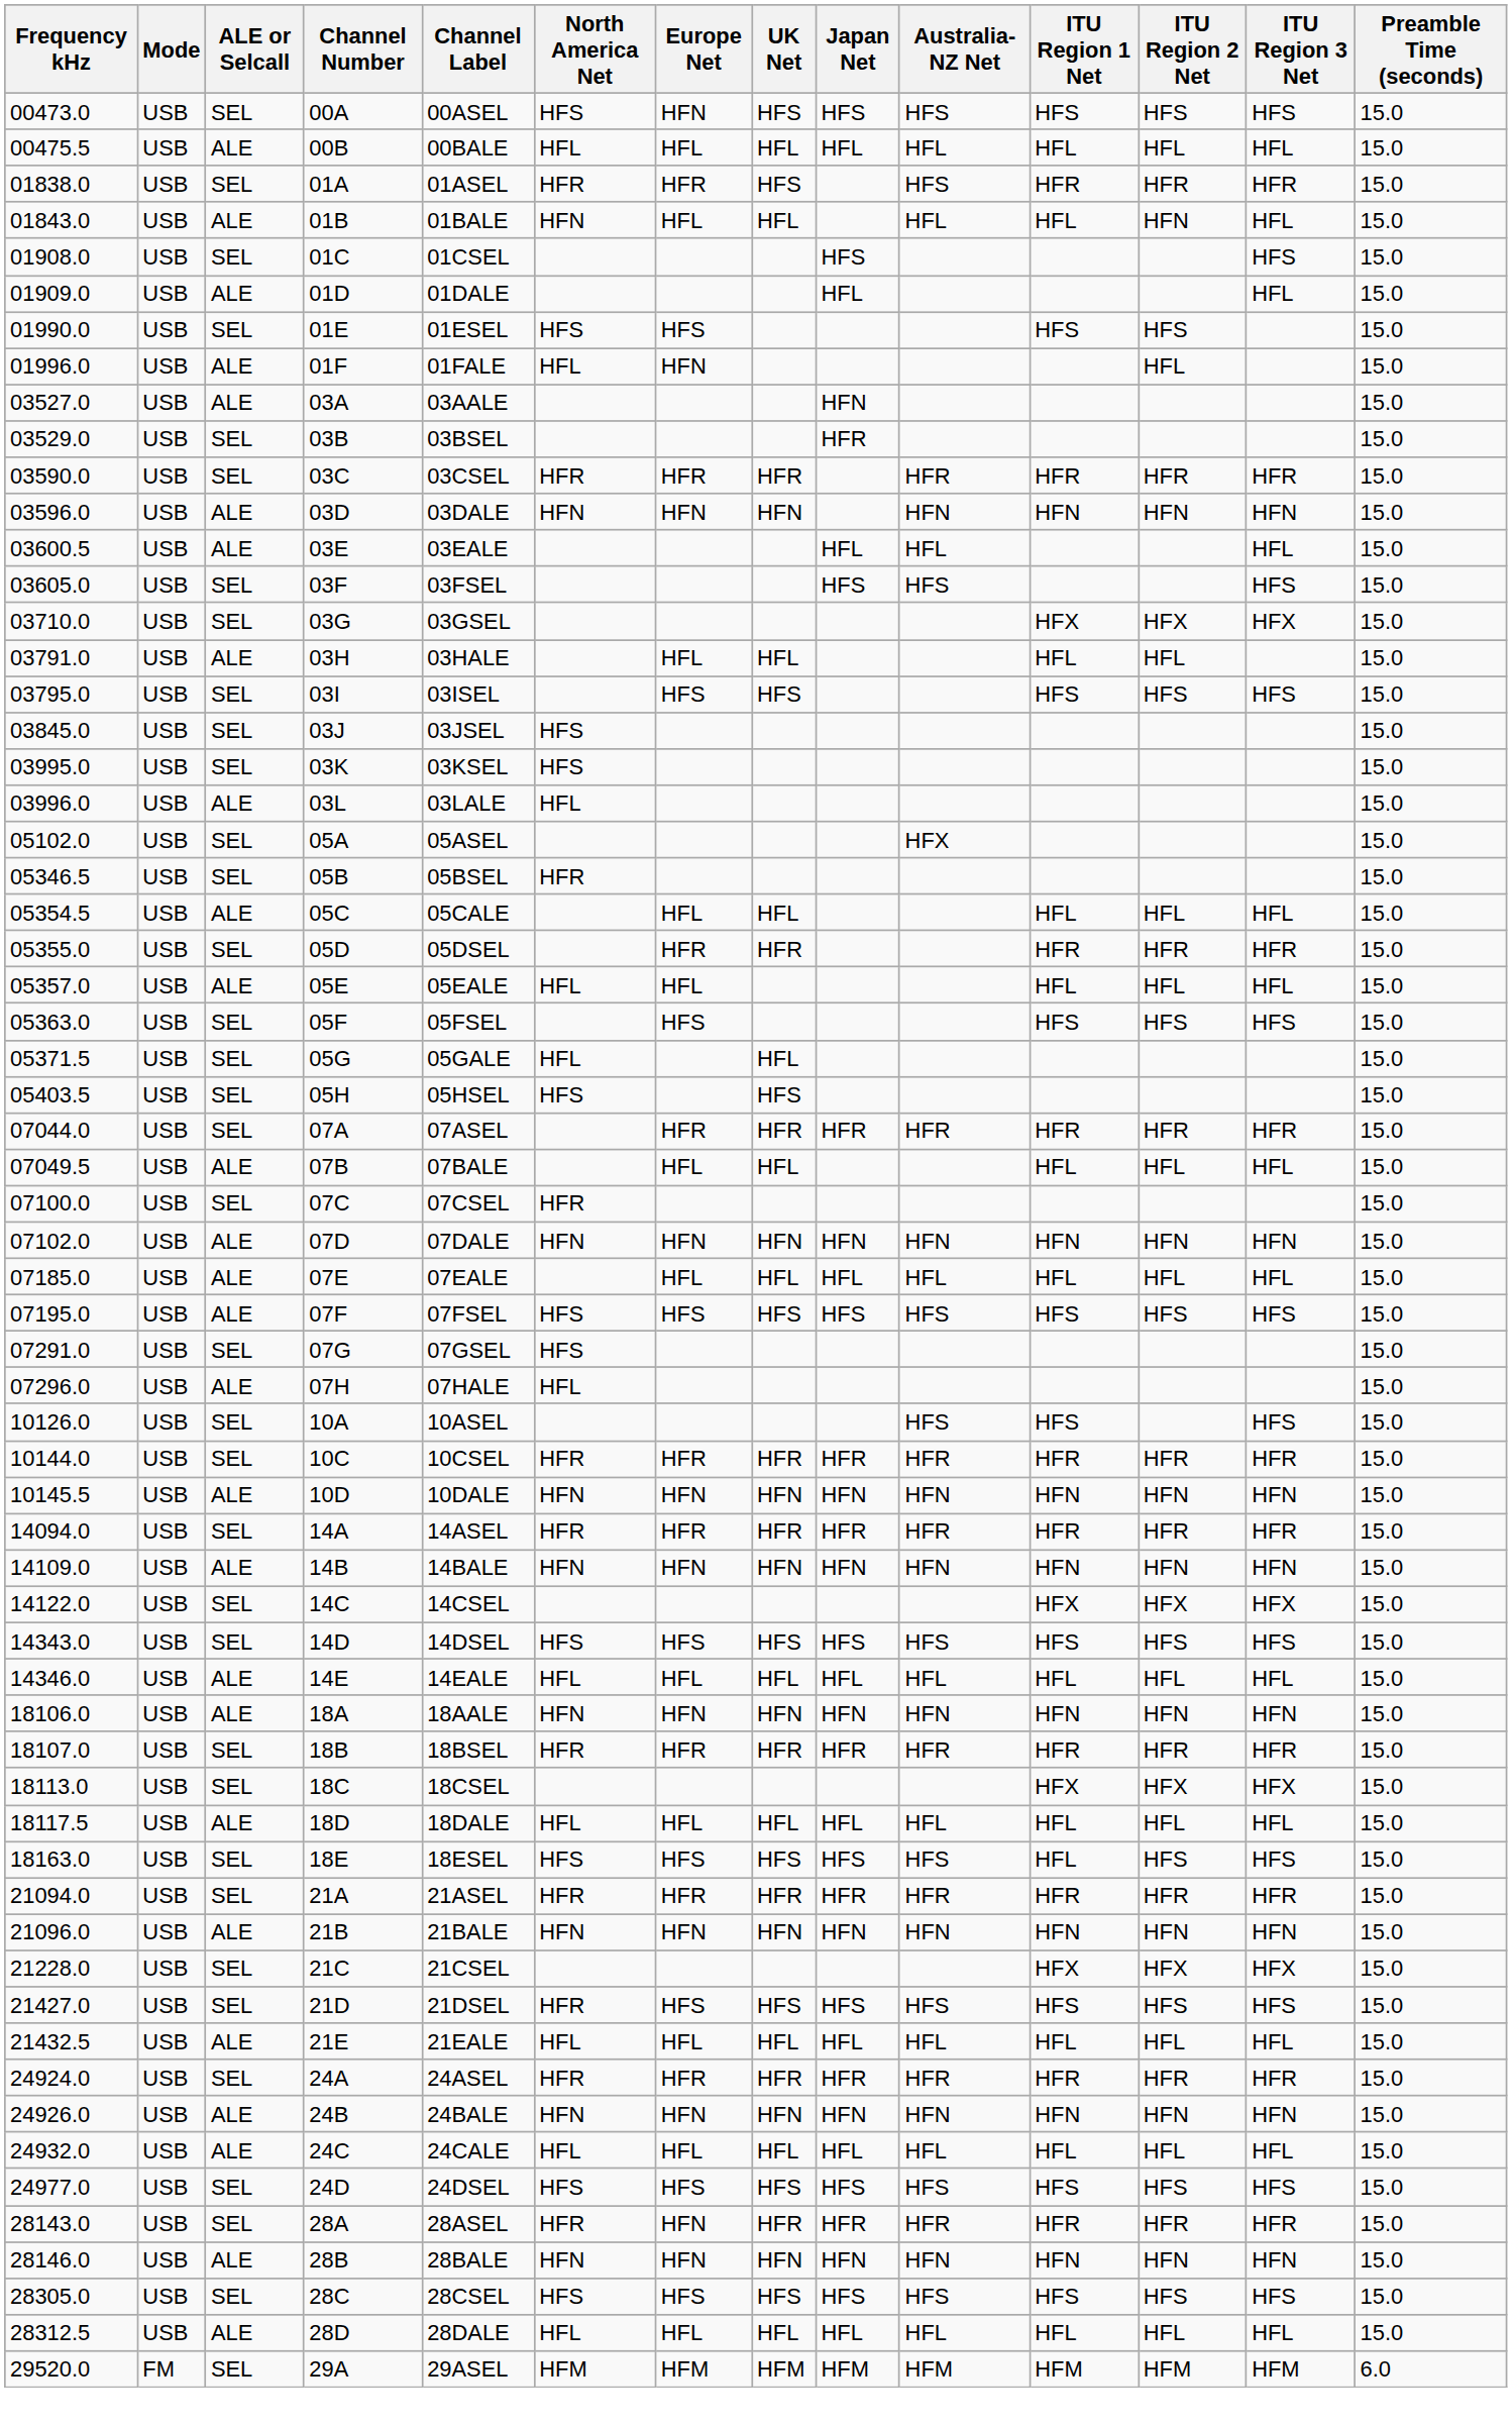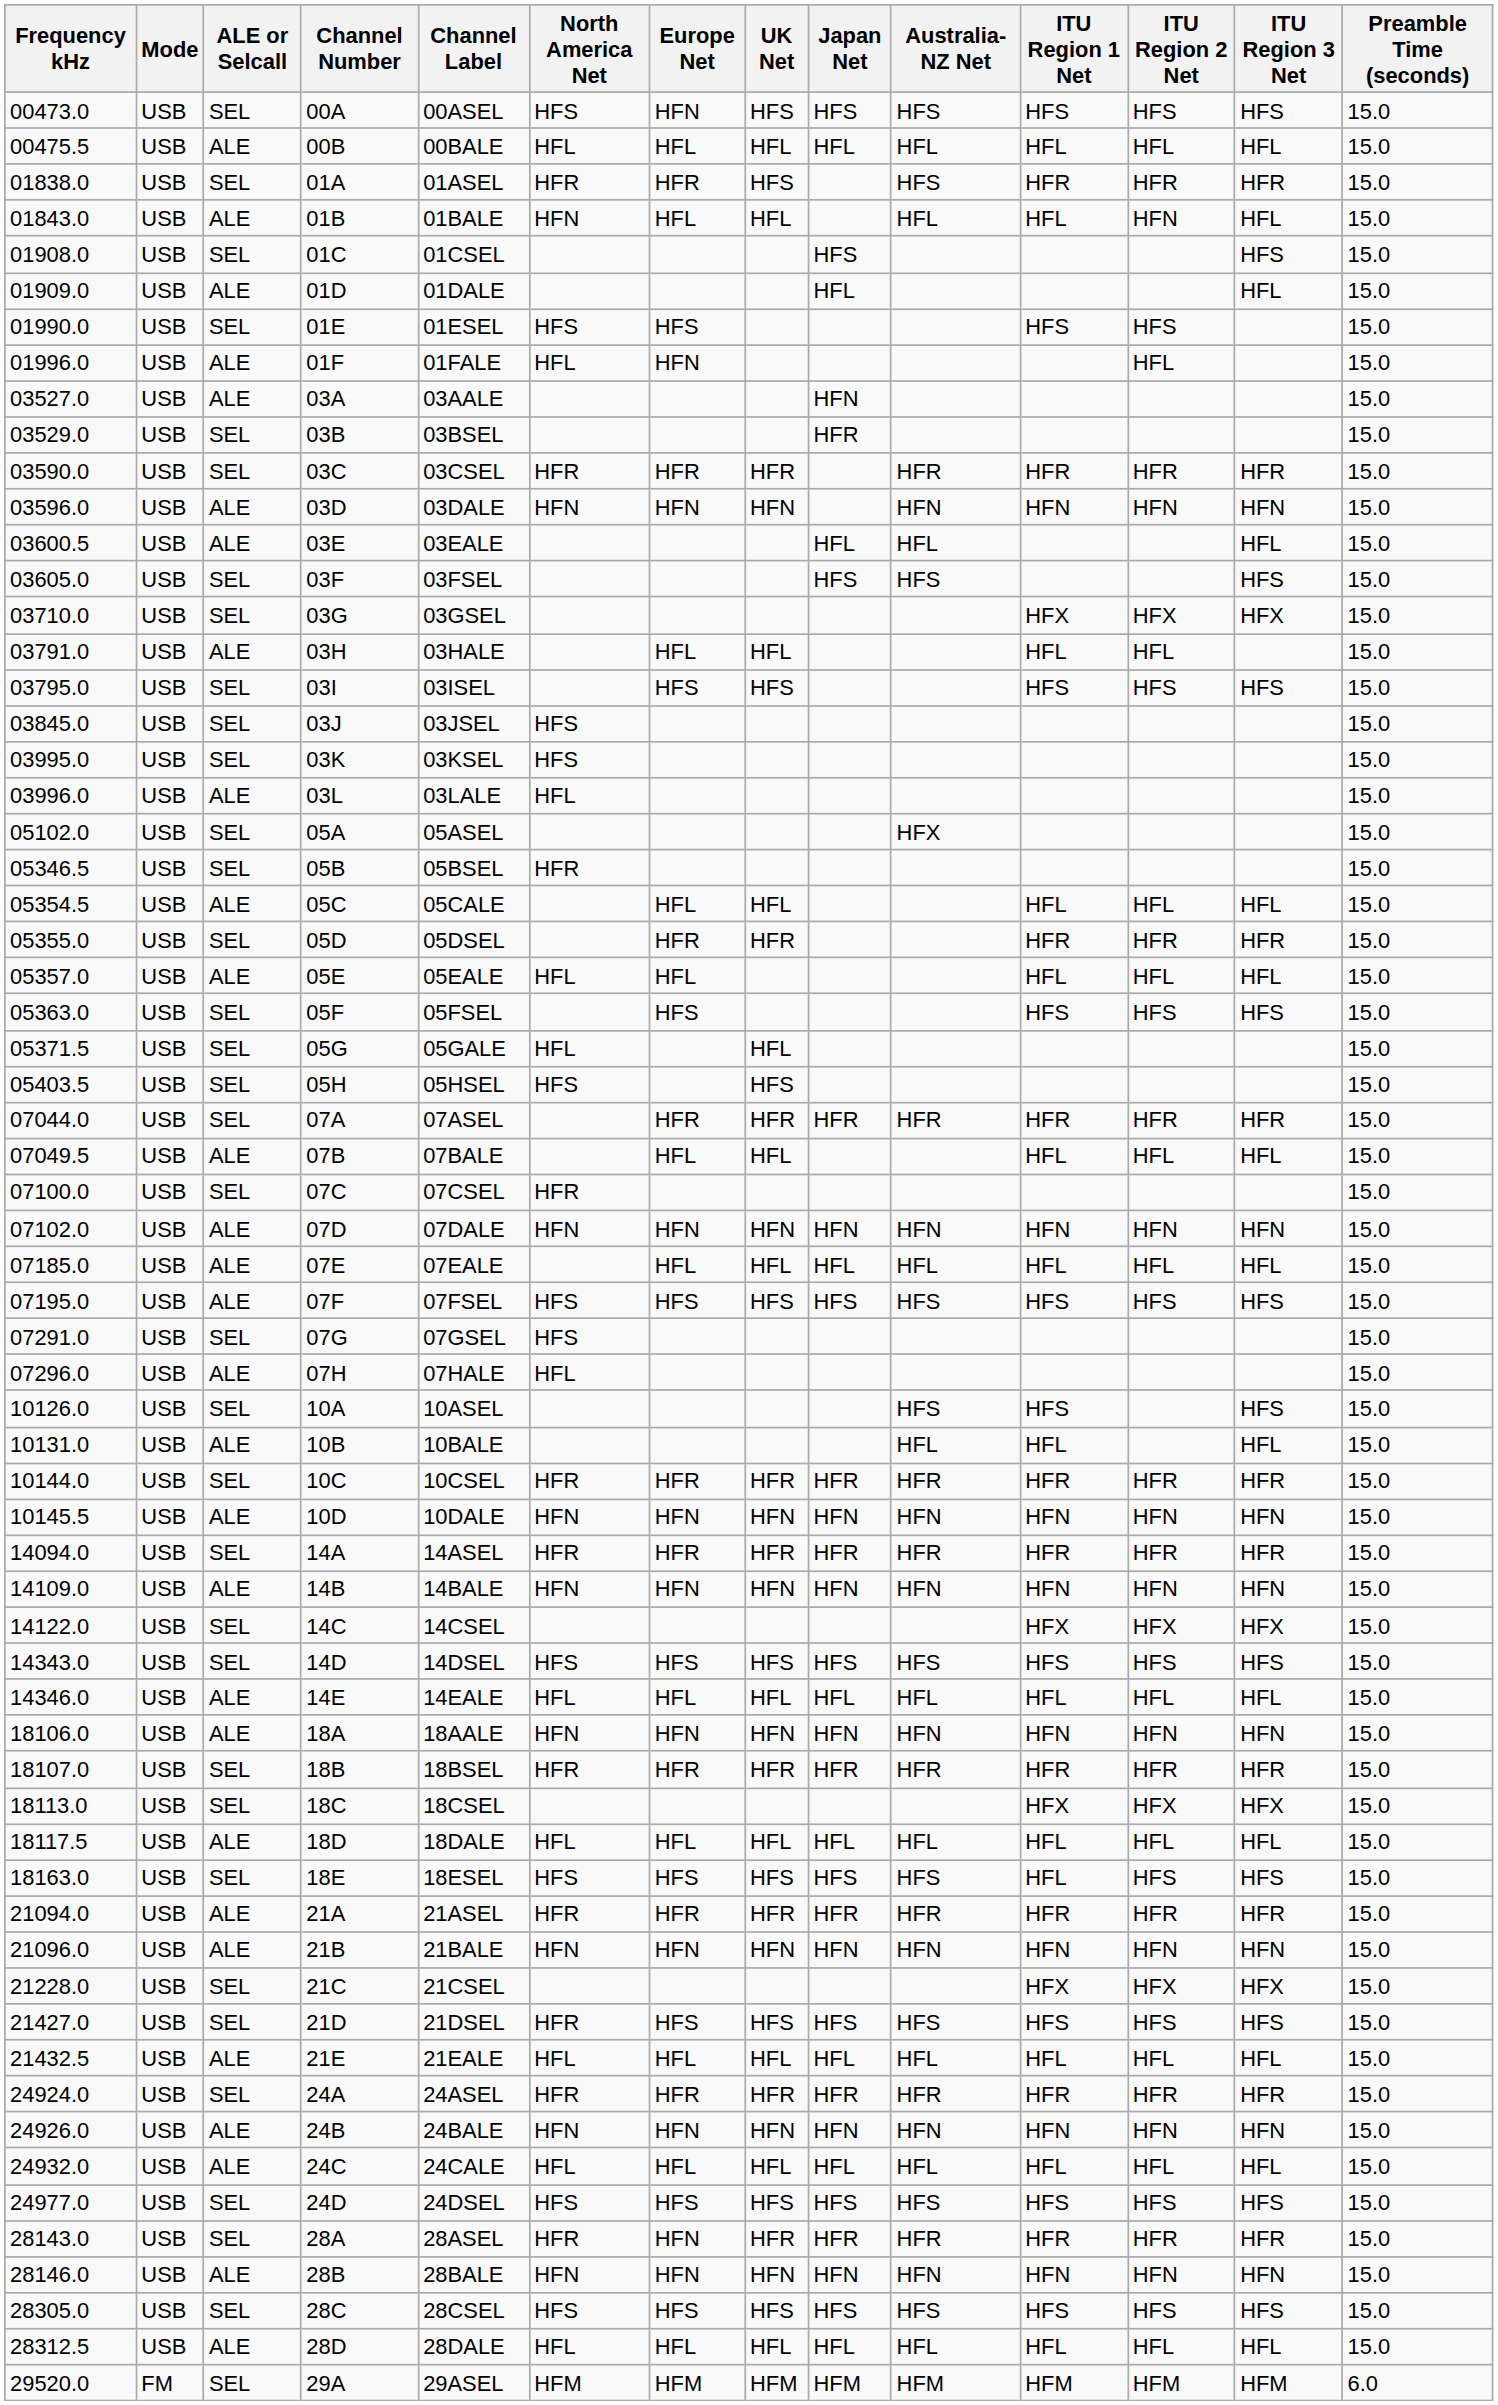+ row: 10131.0 | USB | ALE | 10B | 10BALE | HFL | HFL | HFL | 15.0
21094.0 | ALE or Selcall: SEL -> ALE
